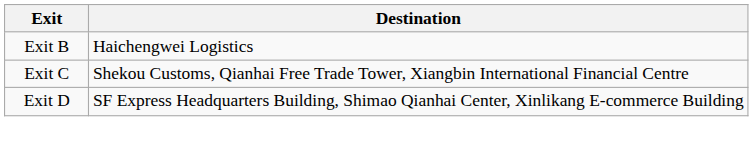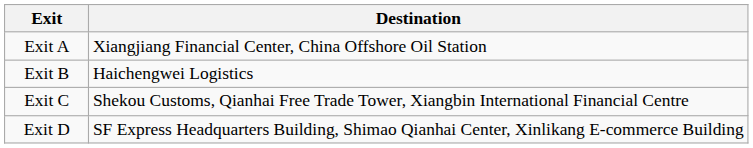+ row: Exit A | Xiangjiang Financial Center, China Offshore Oil Station
